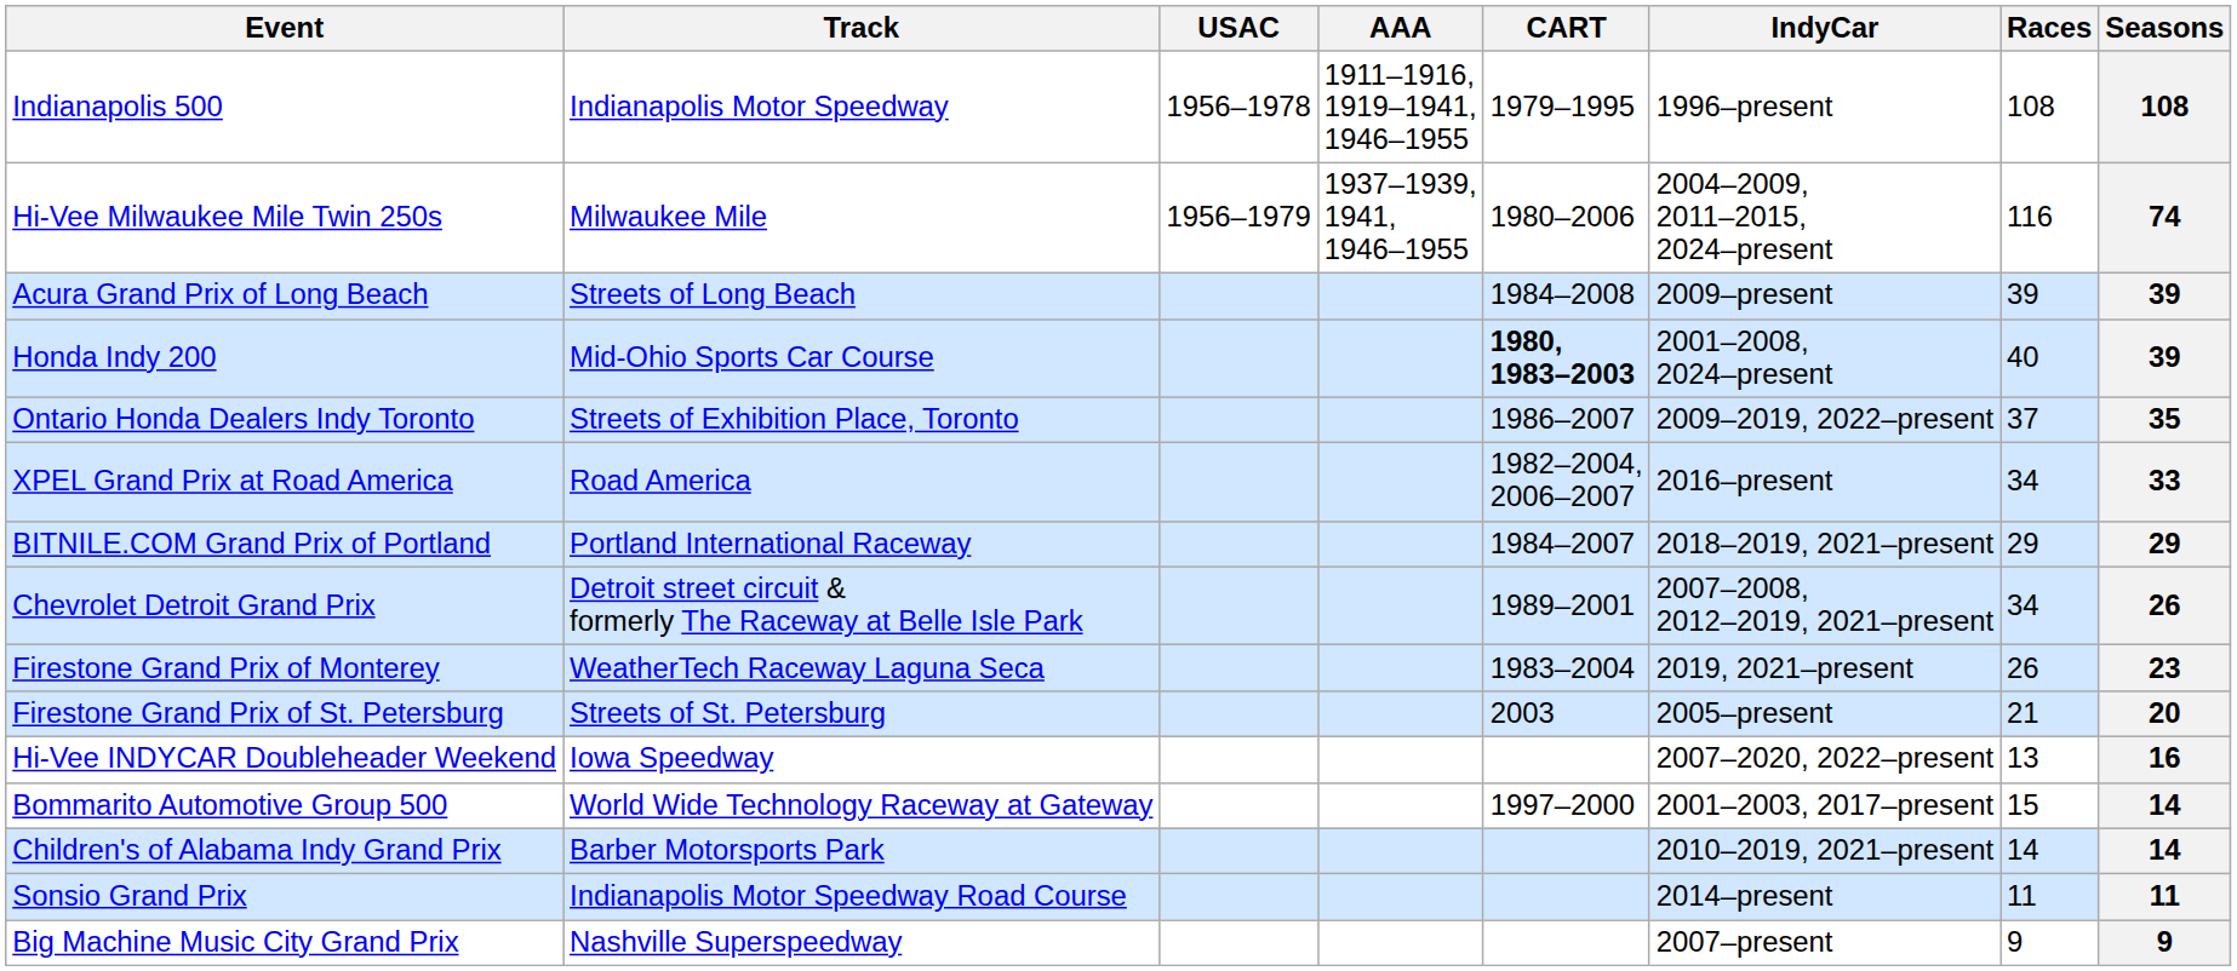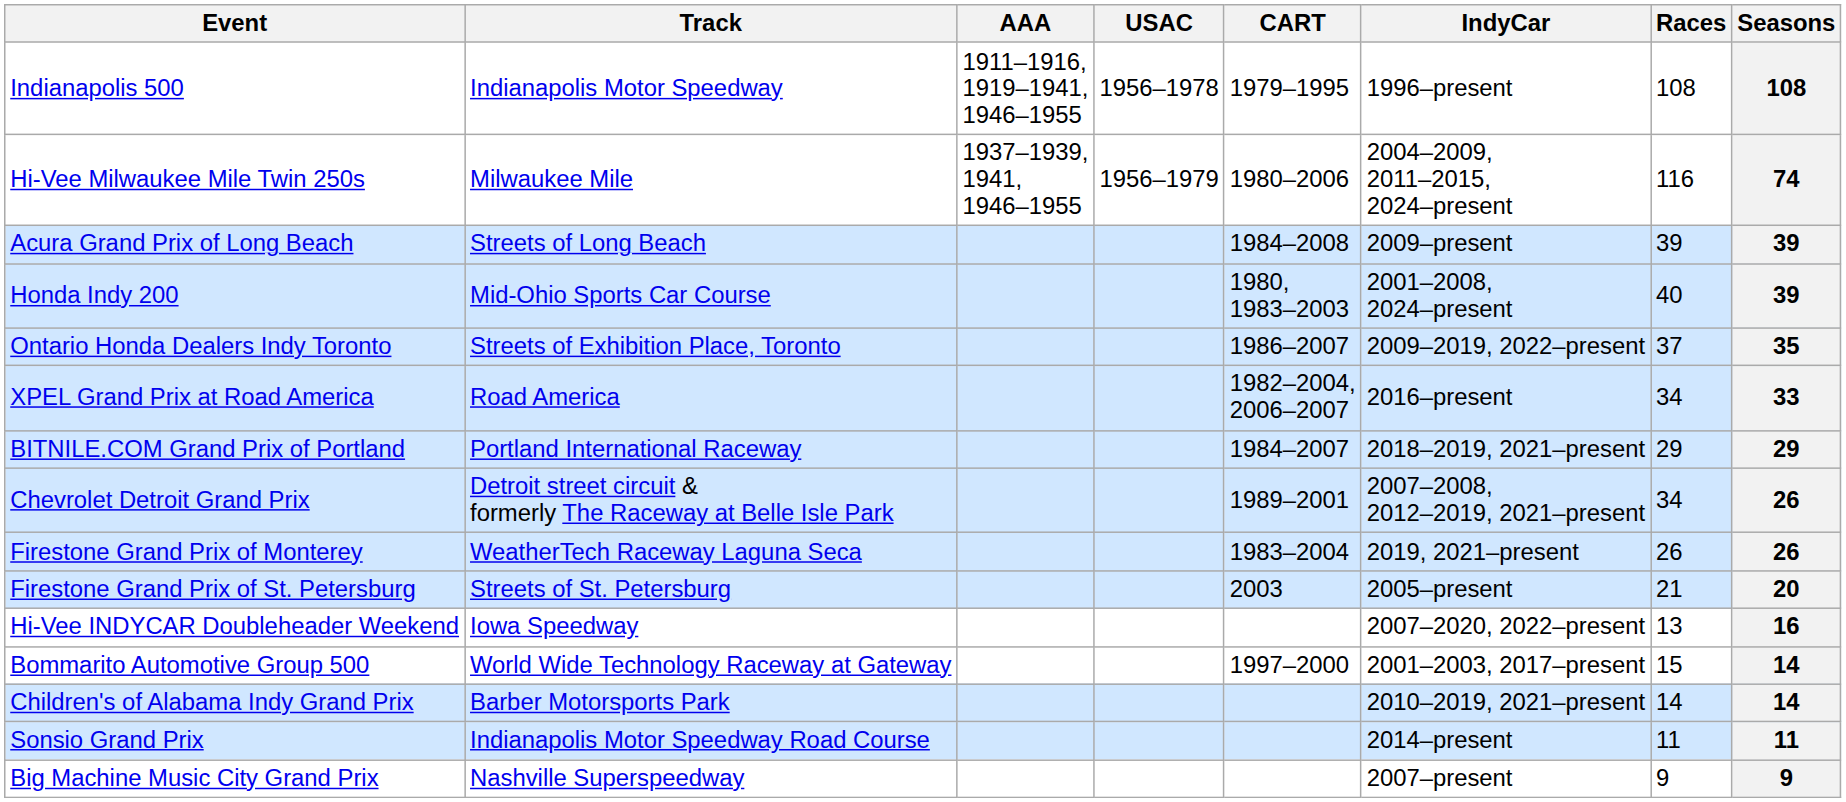columns swapped: AAA <-> USAC
Honda Indy 200 | CART: bold -> normal
Firestone Grand Prix of Monterey | Seasons: 23 -> 26
